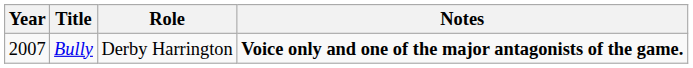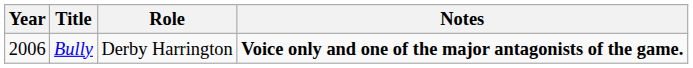Bully | Year: 2007 -> 2006
